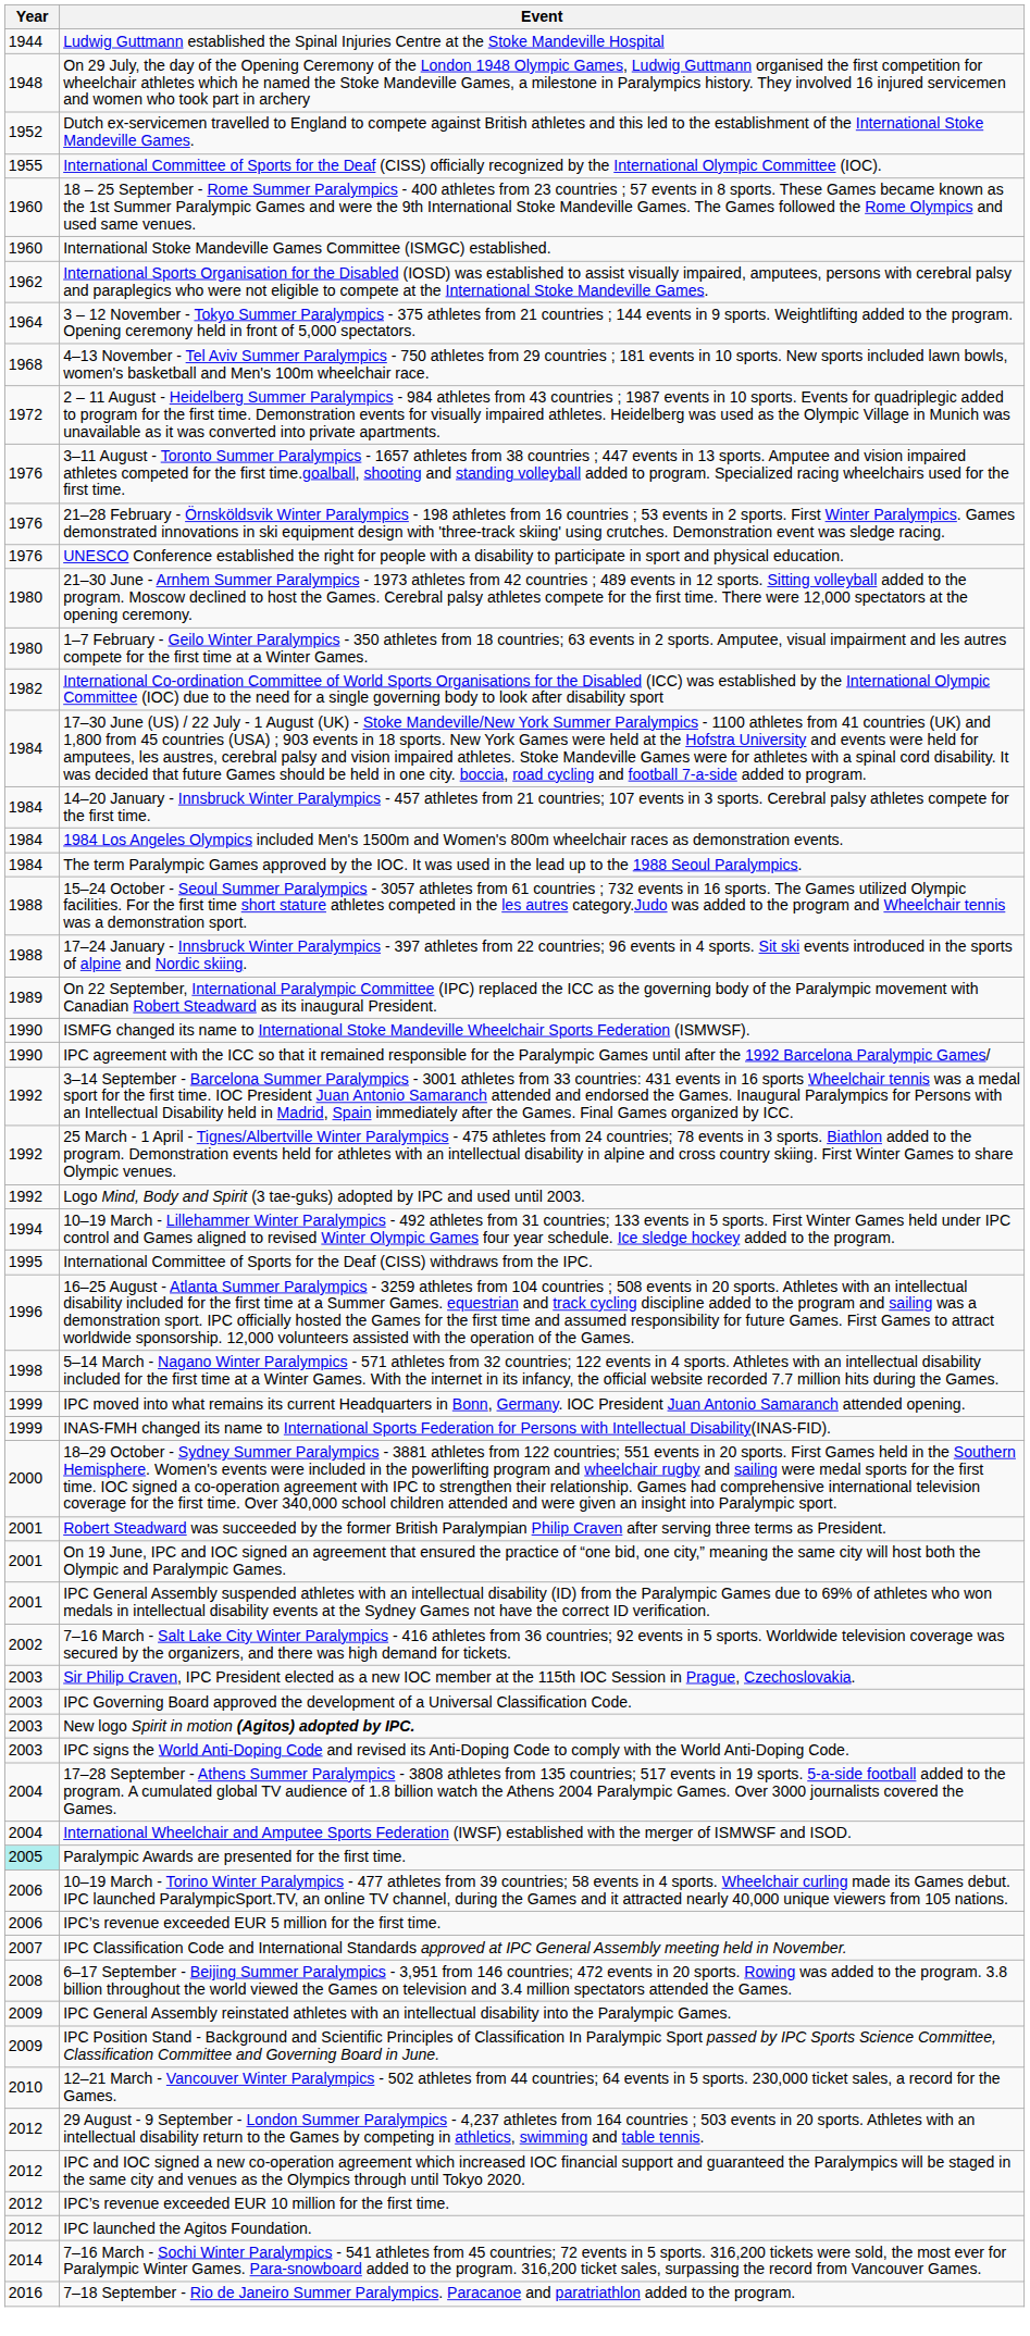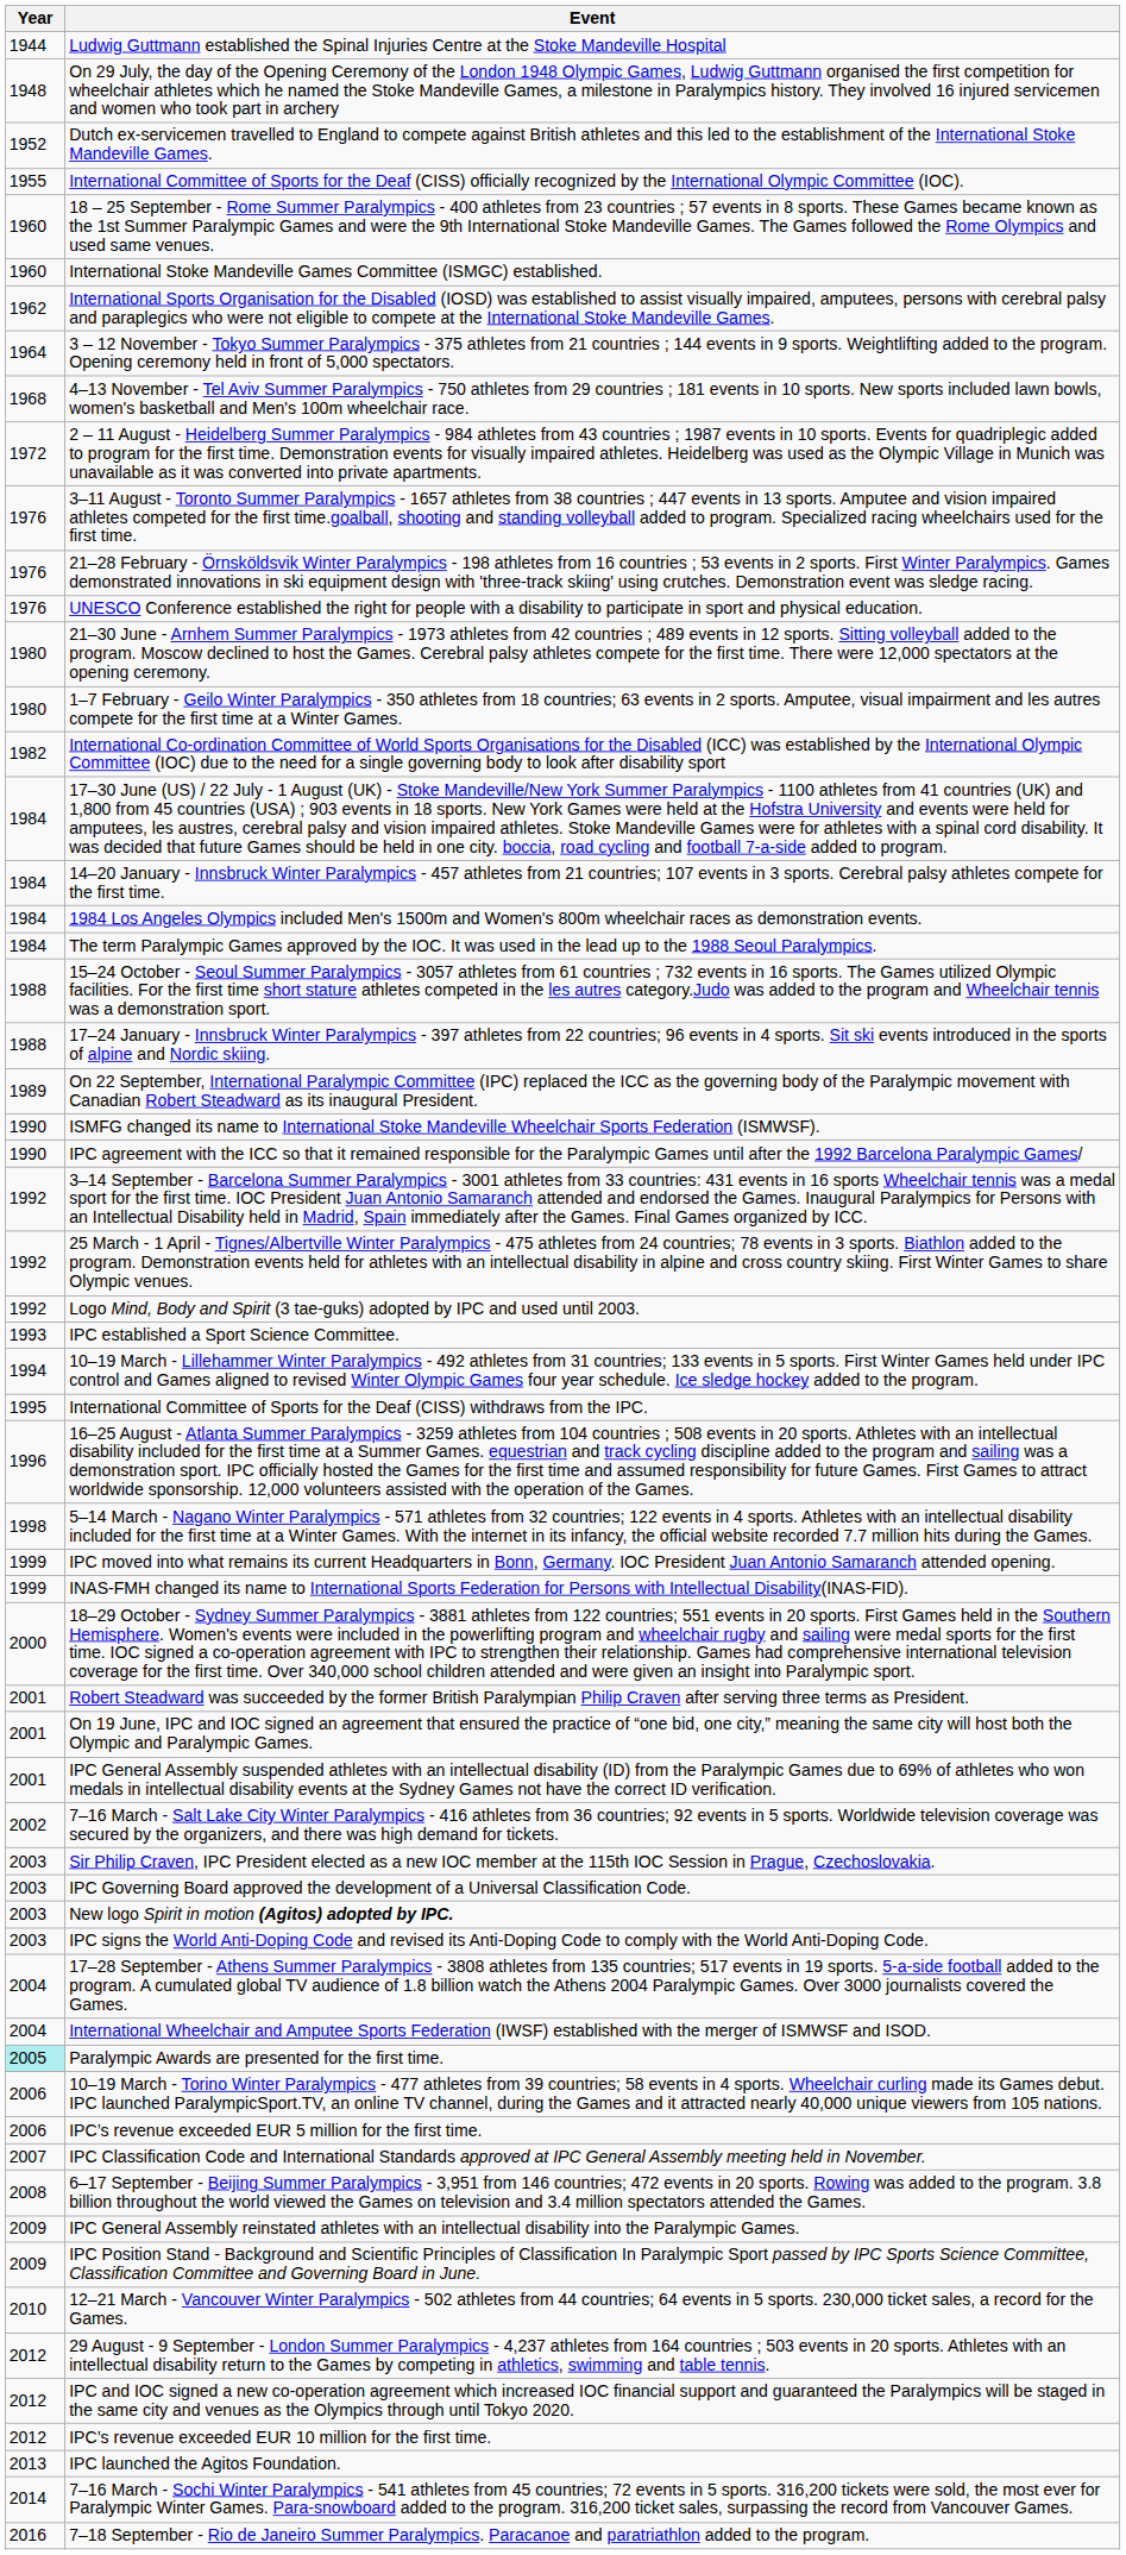+ row: 1993 | IPC established a Sport Science Committee.
IPC launched the Agitos Foundation. | Year: 2012 -> 2013
